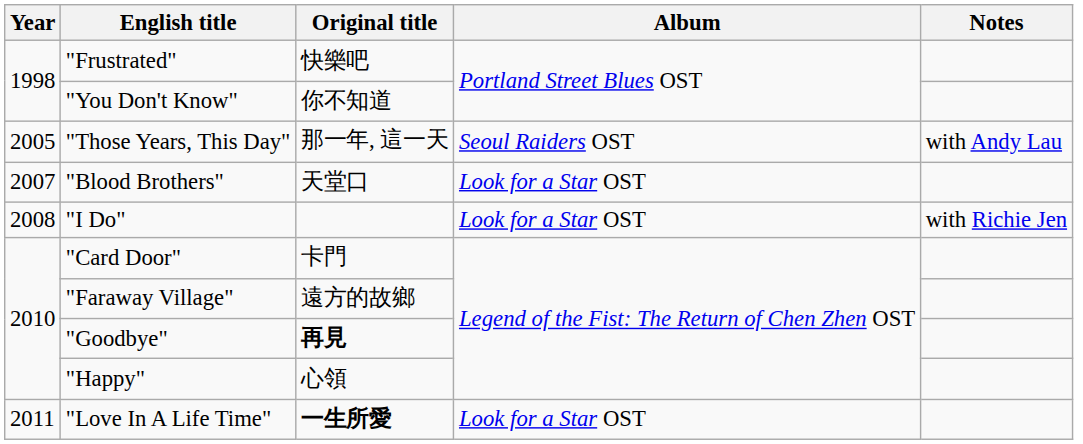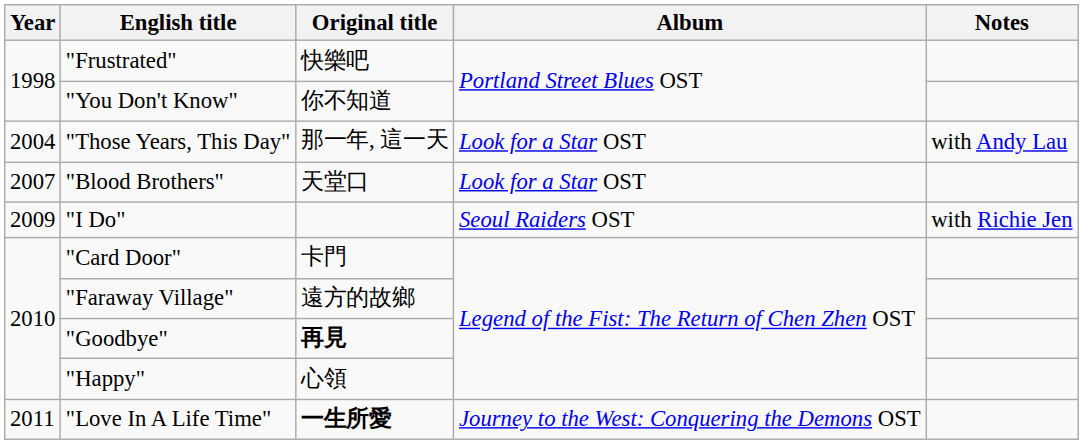"Those Years, This Day" | Year: 2005 -> 2004
"Those Years, This Day" | Album: Seoul Raiders OST -> Look for a Star OST
"I Do" | Year: 2008 -> 2009
"I Do" | Album: Look for a Star OST -> Seoul Raiders OST
"Love In A Life Time" | Album: Look for a Star OST -> Journey to the West: Conquering the Demons OST
